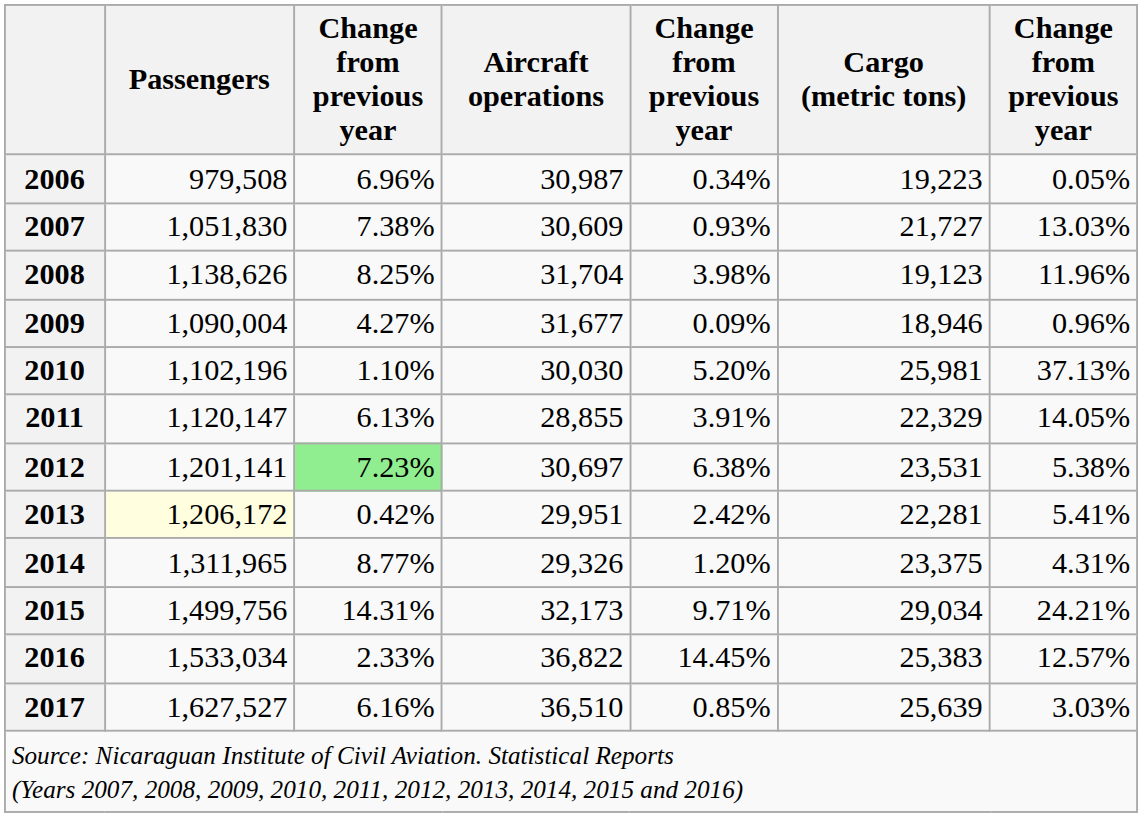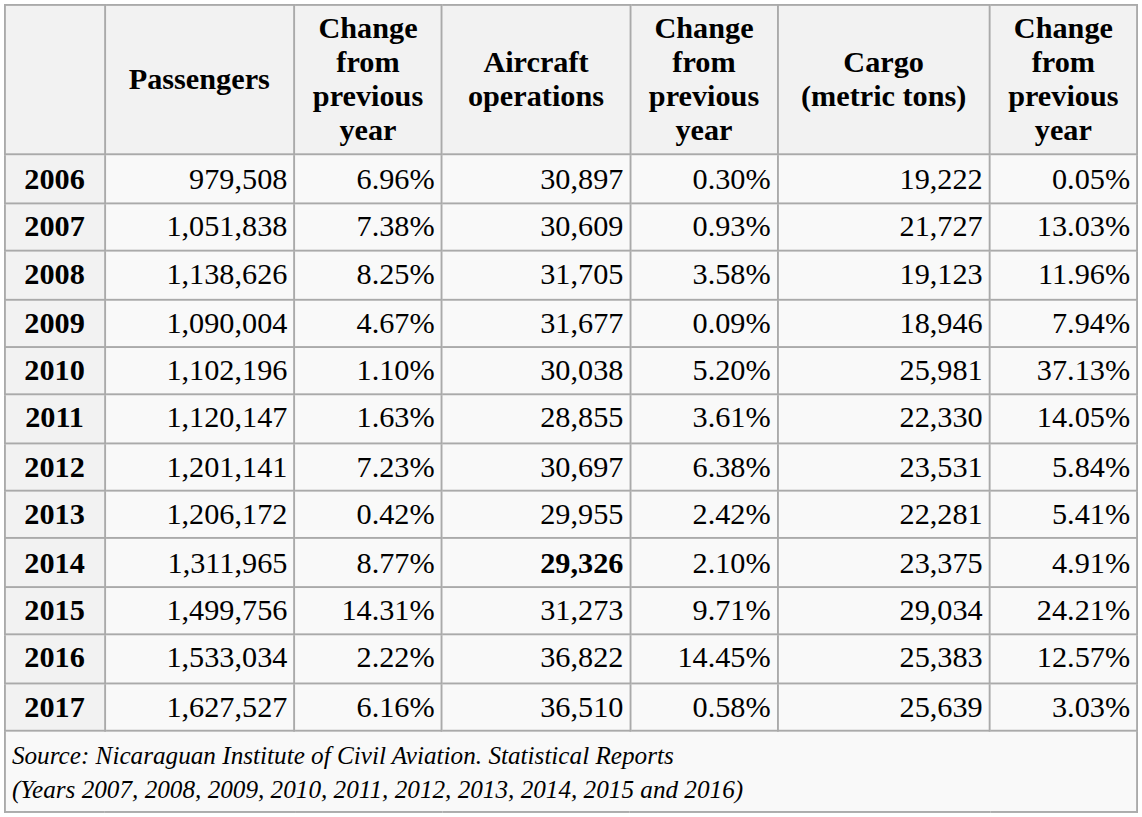2006 | Aircraft operations: 30,987 -> 30,897
2006 | column 5: 0.34% -> 0.30%
2006 | Cargo (metric tons): 19,223 -> 19,222
2007 | Passengers: 1,051,830 -> 1,051,838
2008 | Aircraft operations: 31,704 -> 31,705
2008 | column 5: 3.98% -> 3.58%
2009 | column 3: 4.27% -> 4.67%
2009 | column 7: 0.96% -> 7.94%
2010 | Aircraft operations: 30,030 -> 30,038
2011 | column 3: 6.13% -> 1.63%
2011 | column 5: 3.91% -> 3.61%
2011 | Cargo (metric tons): 22,329 -> 22,330
2012 | column 3: lightgreen background -> no background
2012 | column 7: 5.38% -> 5.84%
2013 | Passengers: lightyellow background -> no background
2013 | Aircraft operations: 29,951 -> 29,955
2014 | Aircraft operations: normal -> bold
2014 | column 5: 1.20% -> 2.10%
2014 | column 7: 4.31% -> 4.91%
2015 | Aircraft operations: 32,173 -> 31,273
2016 | column 3: 2.33% -> 2.22%
2017 | column 5: 0.85% -> 0.58%
